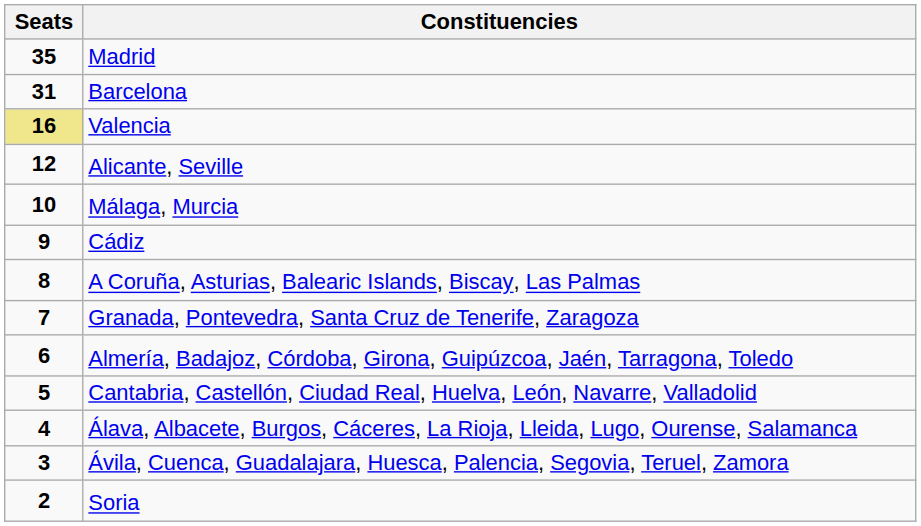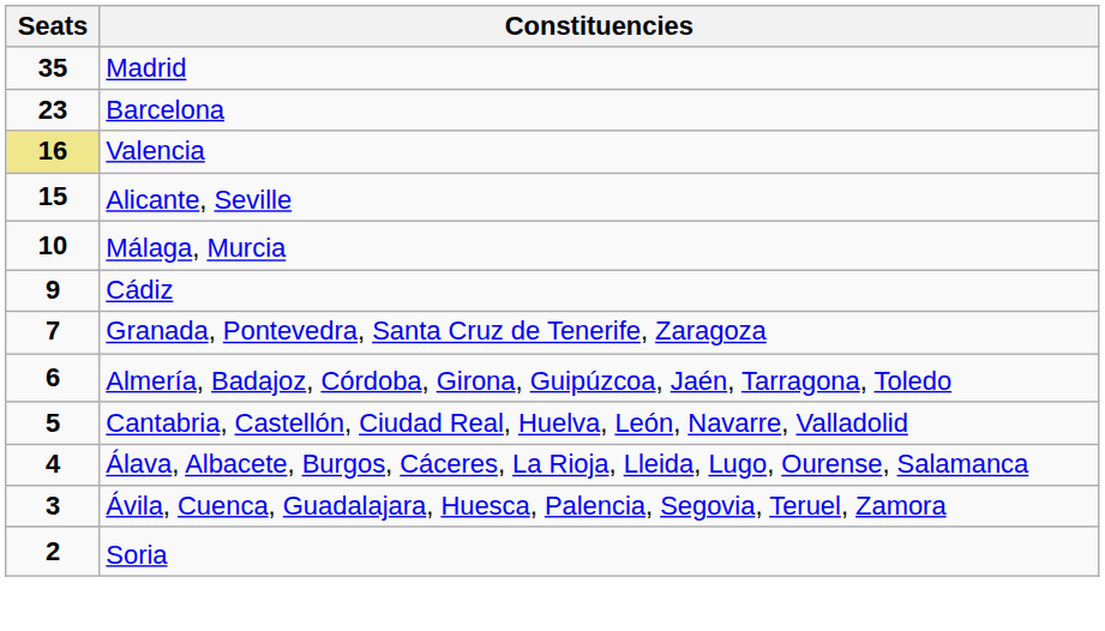Barcelona | Seats: 31 -> 23
Alicante, Seville | Seats: 12 -> 15
- row: 8 | A Coruña, Asturias, Balearic Islands, Biscay, Las Palmas
